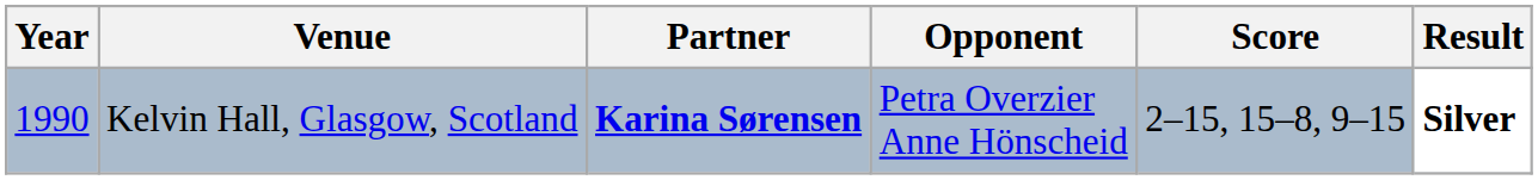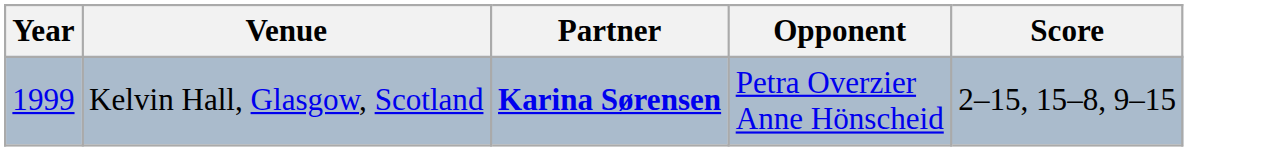- column: Result | Silver
Kelvin Hall, Glasgow, Scotland | Year: 1990 -> 1999
